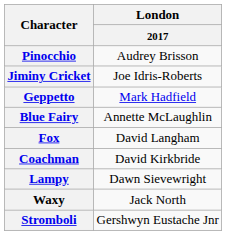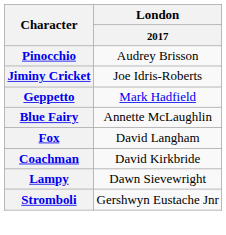- row: Waxy | Jack North
